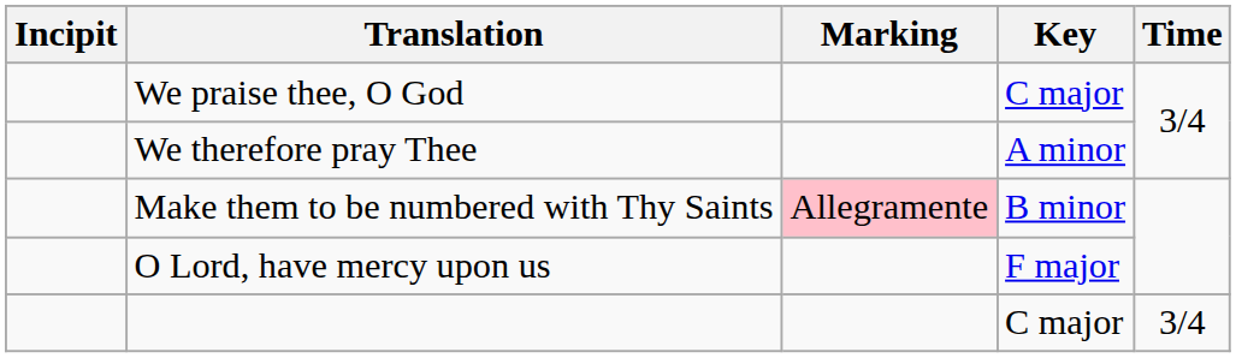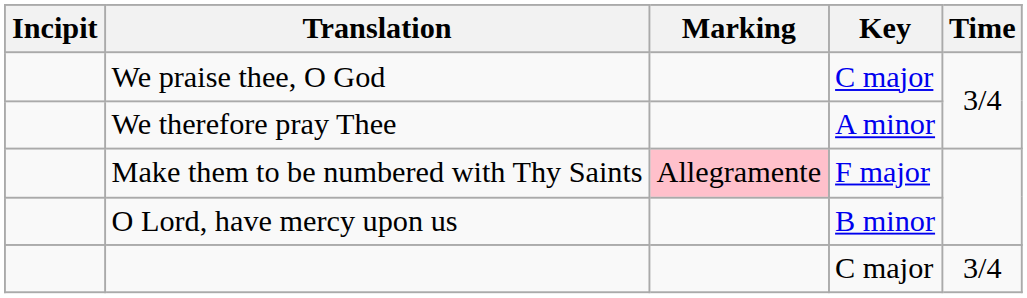Make them to be numbered with Thy Saints | Key: B minor -> F major
O Lord, have mercy upon us | Key: F major -> B minor
